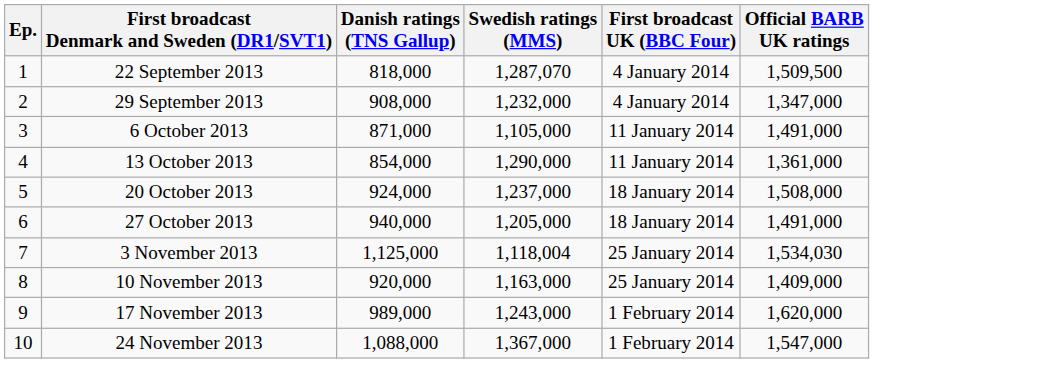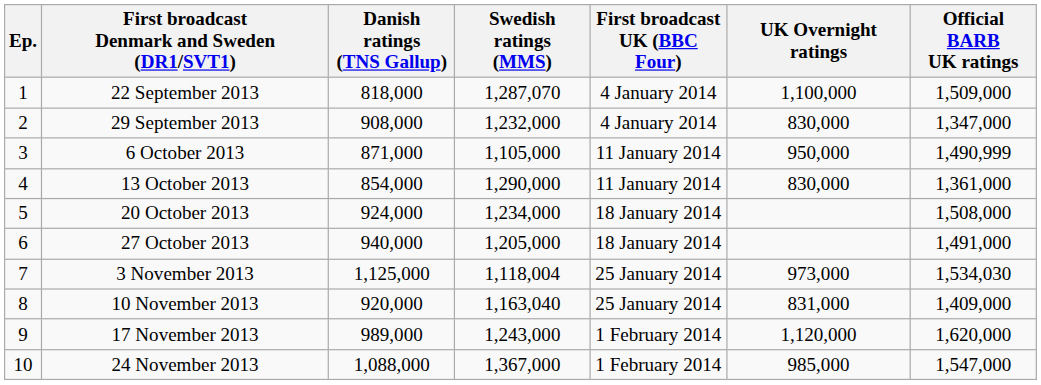+ column: UK Overnight ratings | 1,100,000 | 830,000 | 950,000 | 830,000 | 973,000 | 831,000 | 1,120,000 | 985,000
22 September 2013 | Official BARB UK ratings: 1,509,500 -> 1,509,000
6 October 2013 | Official BARB UK ratings: 1,491,000 -> 1,490,999
20 October 2013 | Swedish ratings (MMS): 1,237,000 -> 1,234,000
10 November 2013 | Swedish ratings (MMS): 1,163,000 -> 1,163,040
